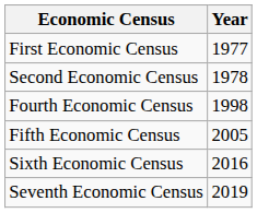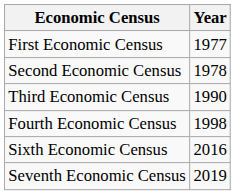+ row: Third Economic Census | 1990
- row: Fifth Economic Census | 2005
